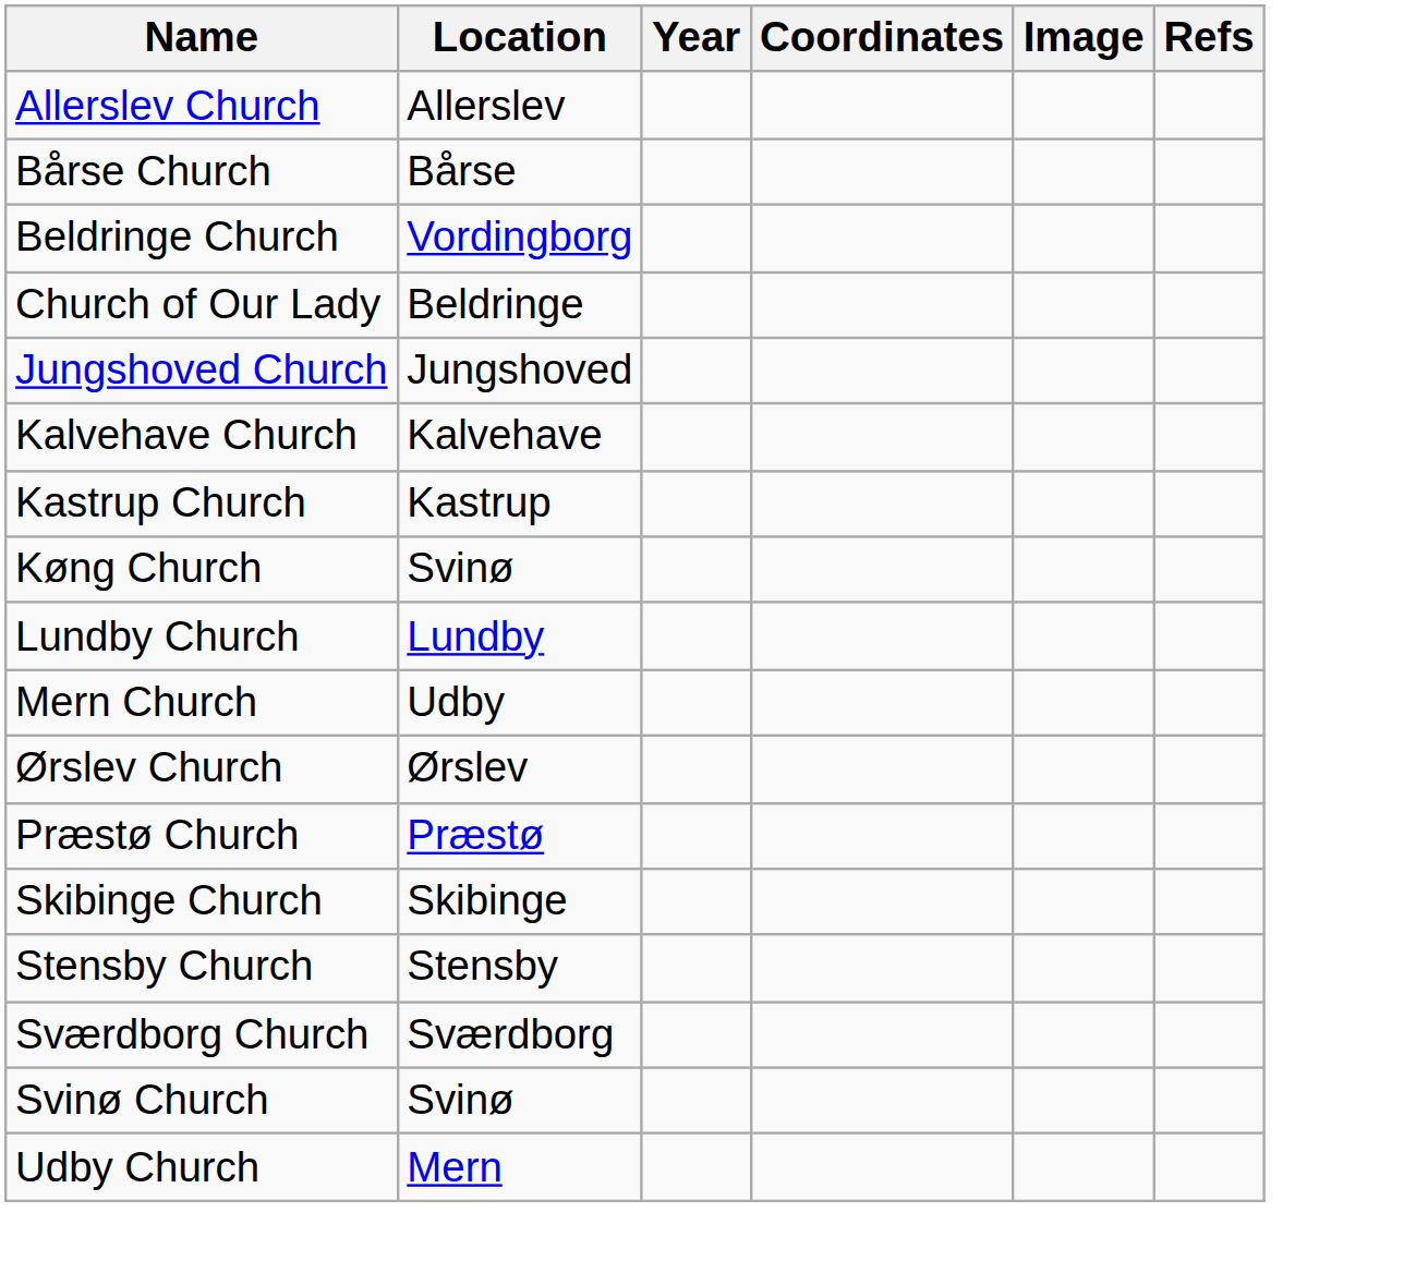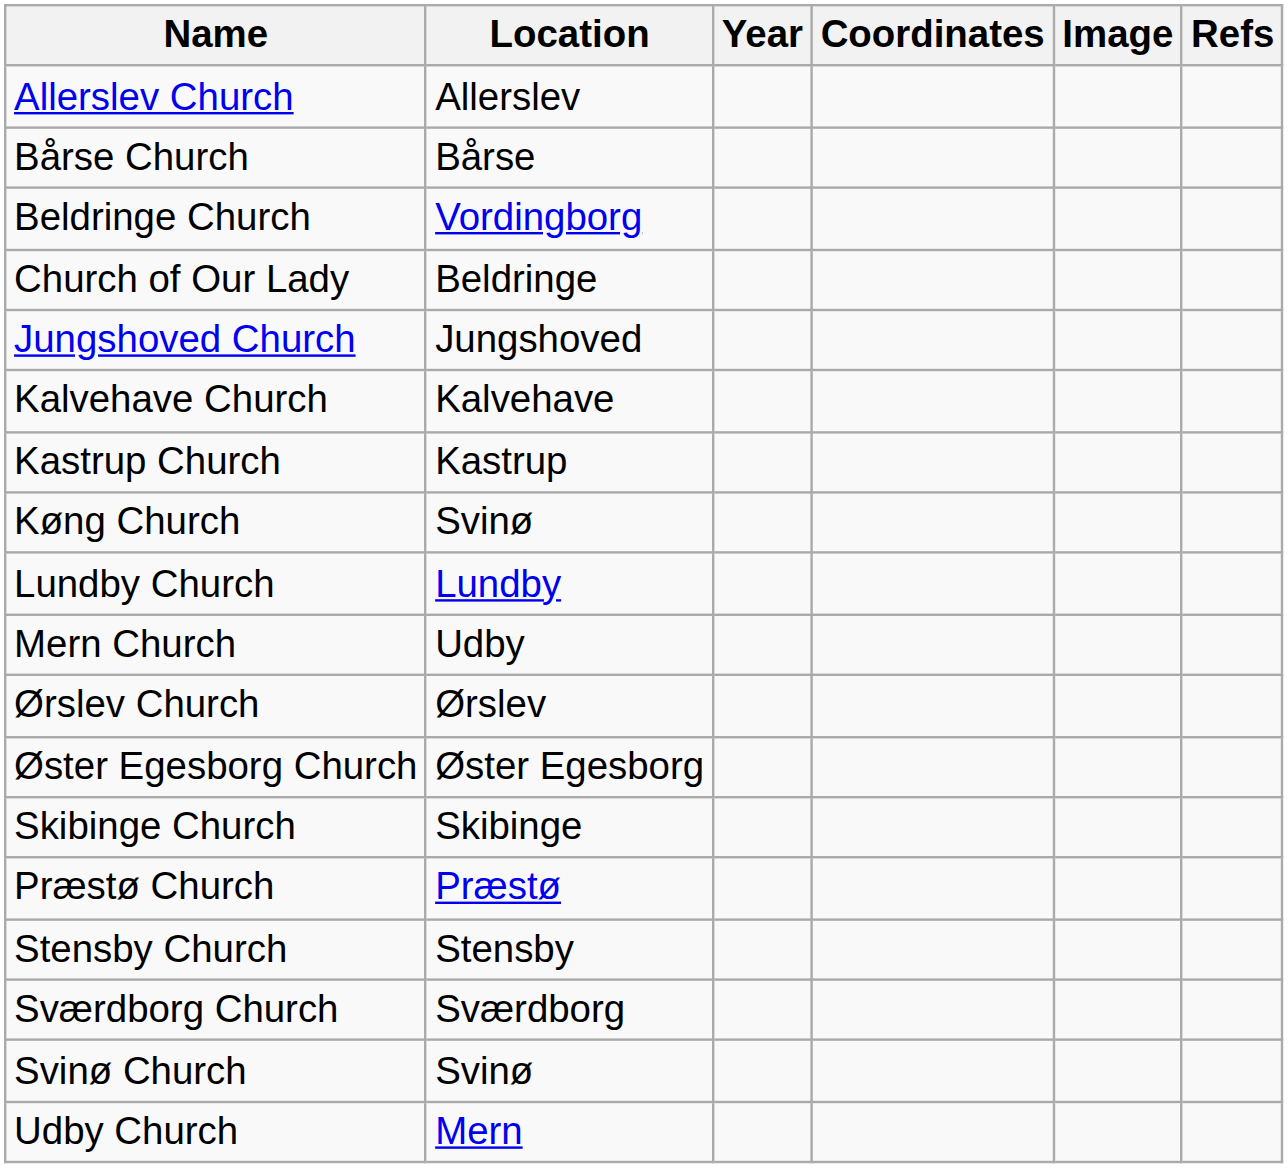+ row: Øster Egesborg Church | Øster Egesborg
rows swapped: Præstø Church <-> Skibinge Church
